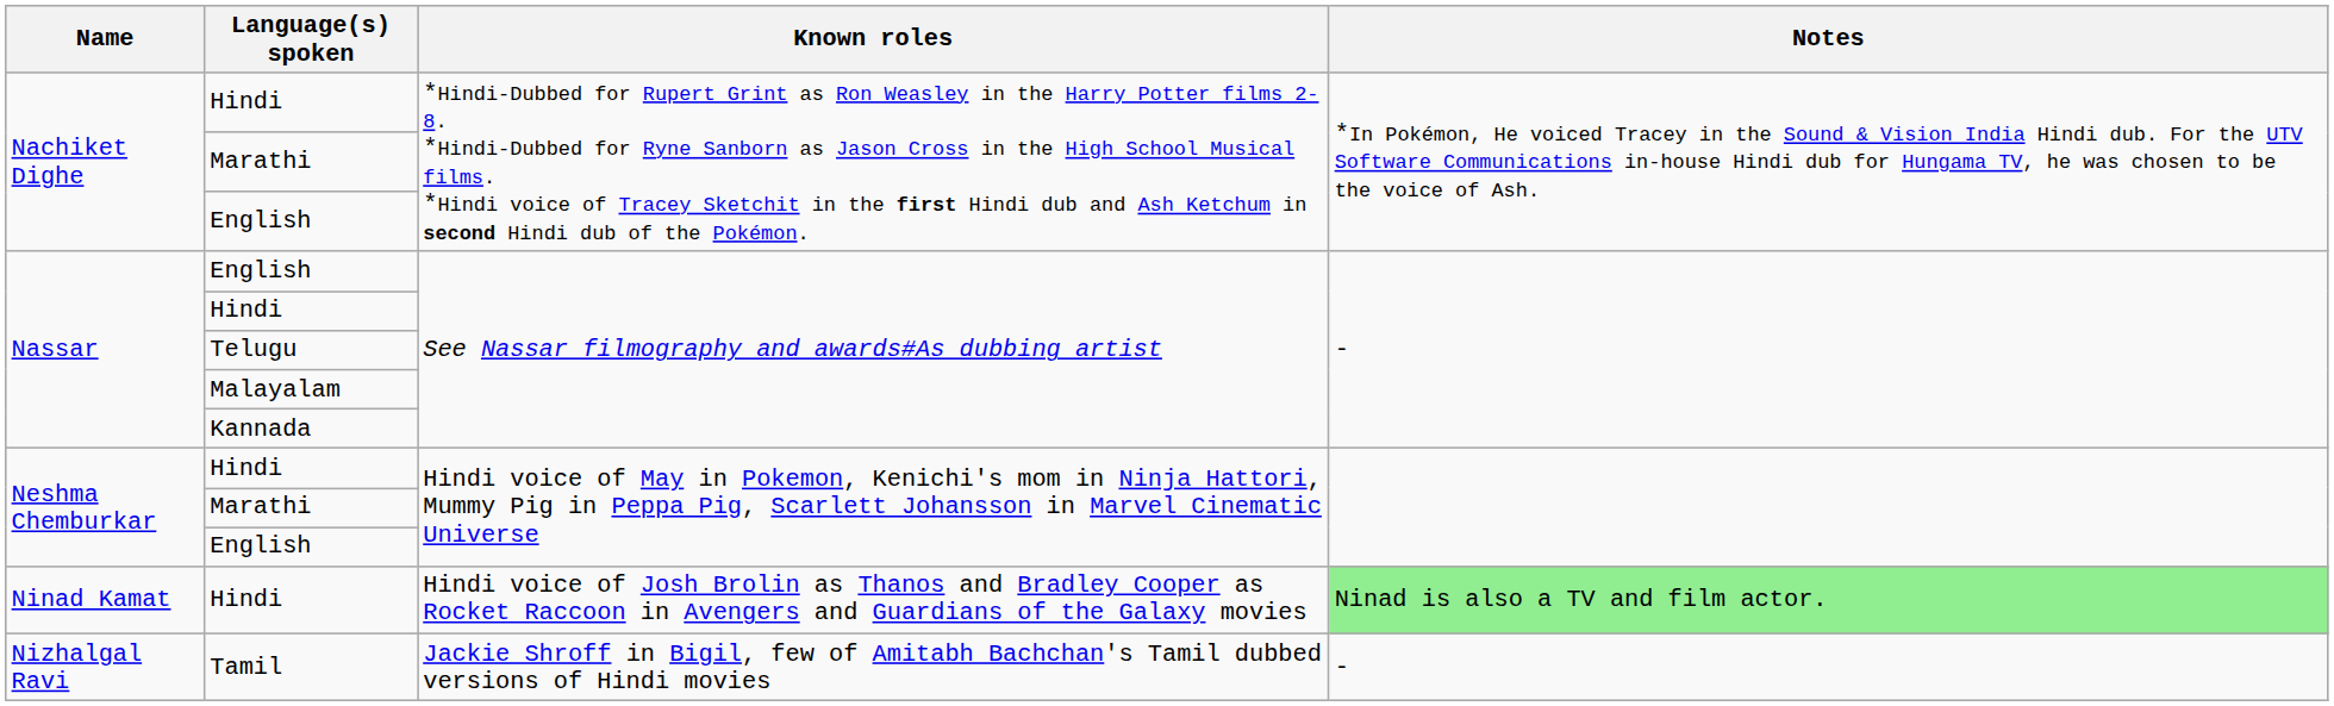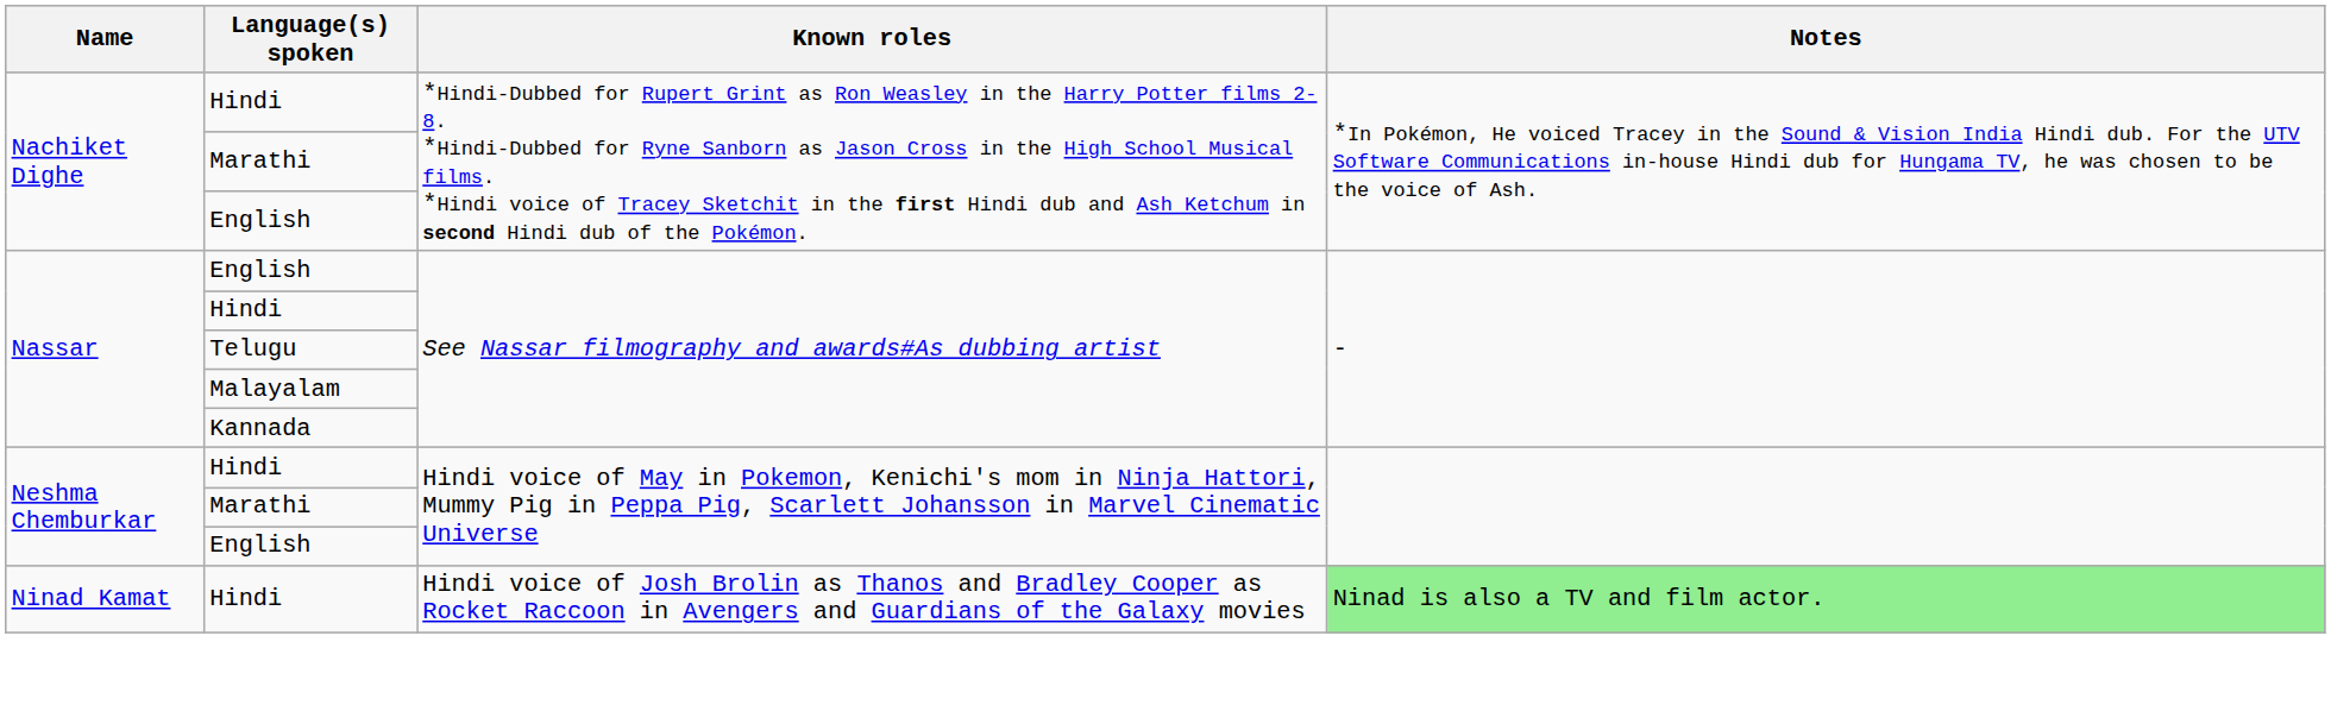- row: Nizhalgal Ravi | Tamil | Jackie Shroff in Bigil, few of Amitabh Bachchan's Tamil dubbed versions of Hindi movies | -
